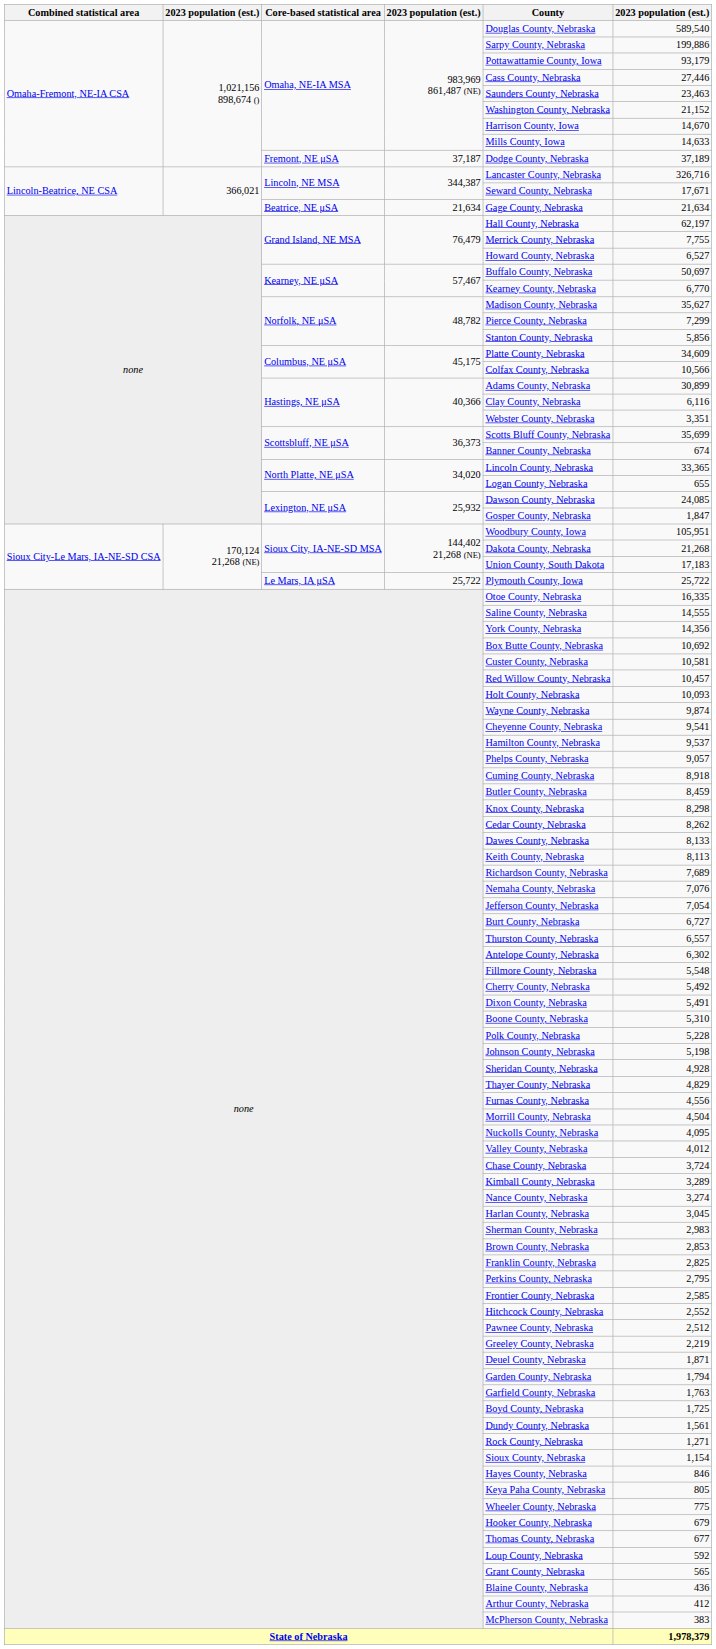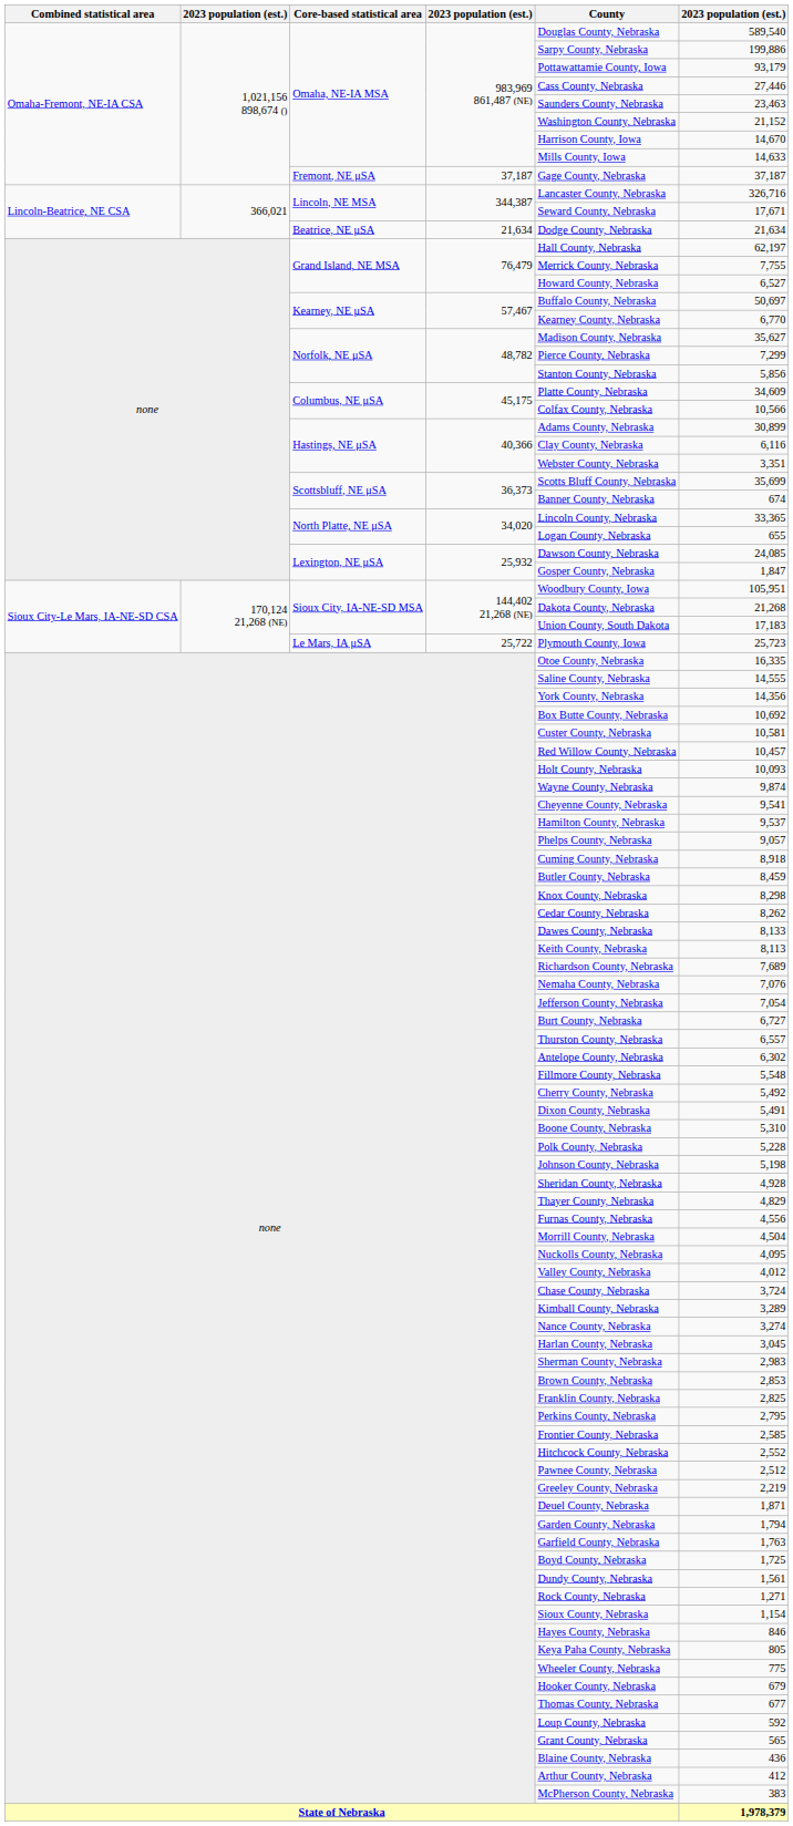Fremont, NE μSA | County: Dodge County, Nebraska -> Gage County, Nebraska
Fremont, NE μSA | column 6: 37,189 -> 37,187
Beatrice, NE μSA | County: Gage County, Nebraska -> Dodge County, Nebraska
Le Mars, IA μSA | column 6: 25,722 -> 25,723
